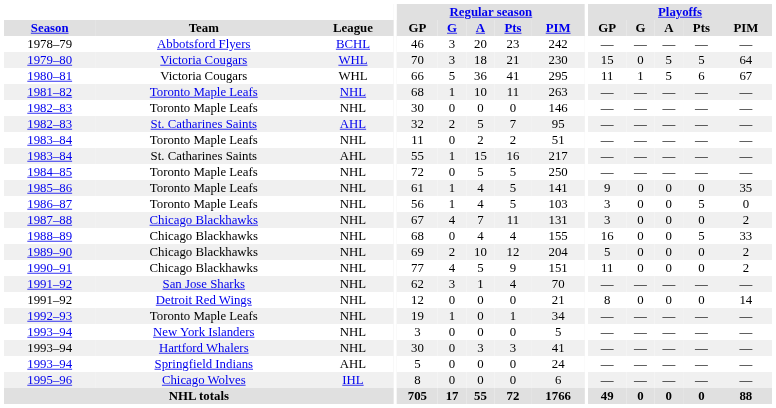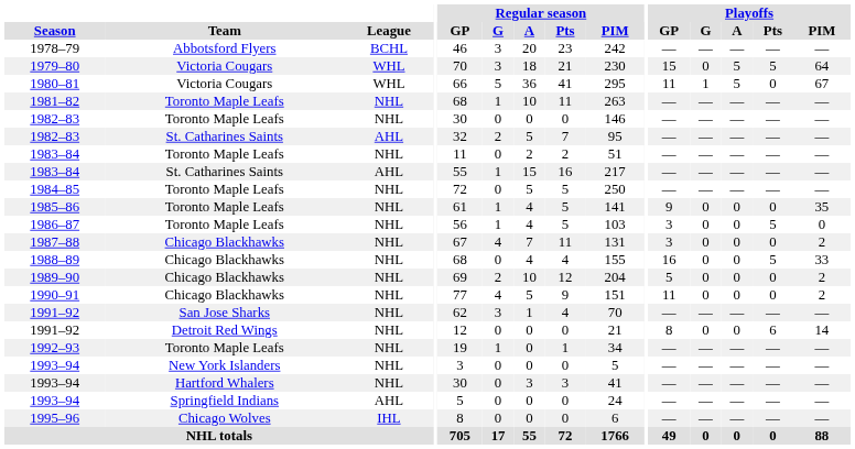1980–81 | Playoffs / Pts: 6 -> 0
1991–92 / Detroit Red Wings | Playoffs / Pts: 0 -> 6
